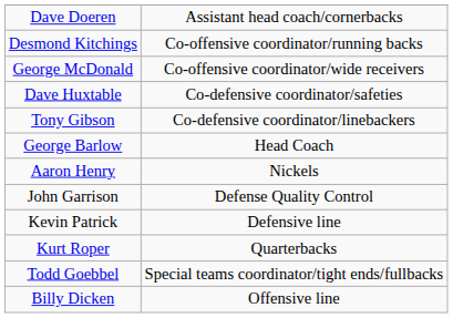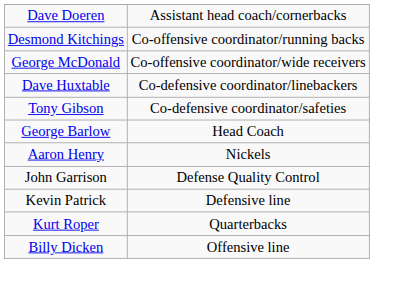Dave Huxtable | column 2: Co-defensive coordinator/safeties -> Co-defensive coordinator/linebackers
Tony Gibson | column 2: Co-defensive coordinator/linebackers -> Co-defensive coordinator/safeties
- row: Todd Goebbel | Special teams coordinator/tight ends/fullbacks
